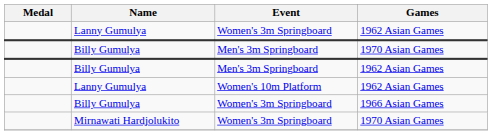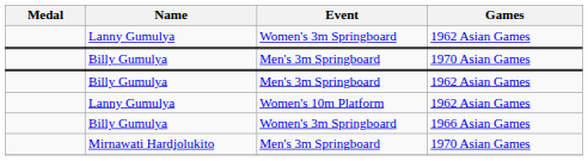Mirnawati Hardjolukito | Event: Women's 3m Springboard -> Men's 3m Springboard
